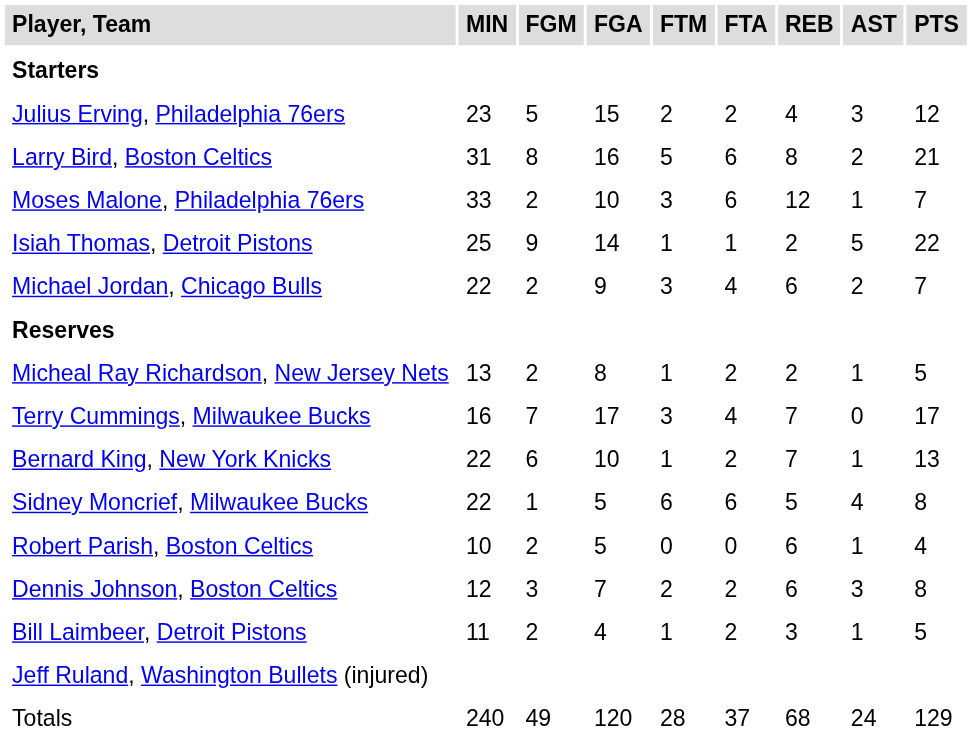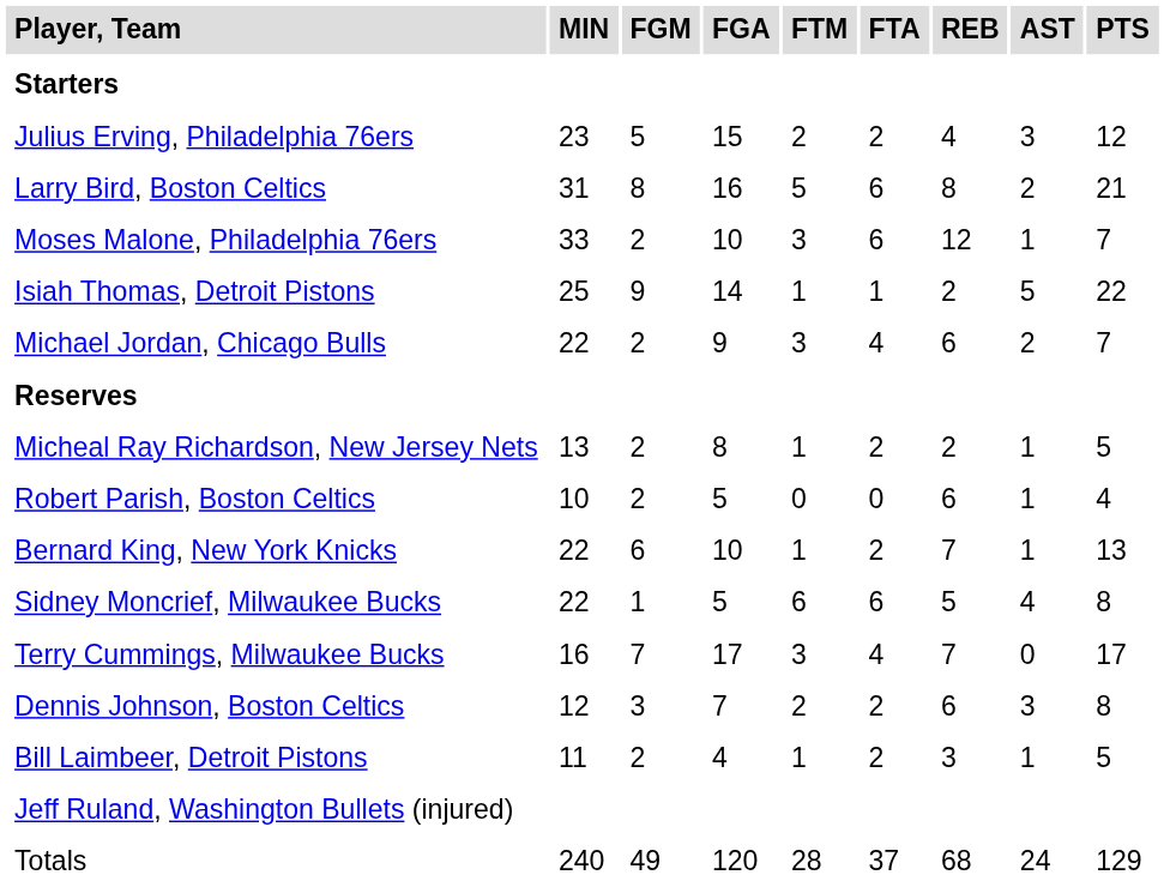rows swapped: Robert Parish, Boston Celtics <-> Terry Cummings, Milwaukee Bucks
